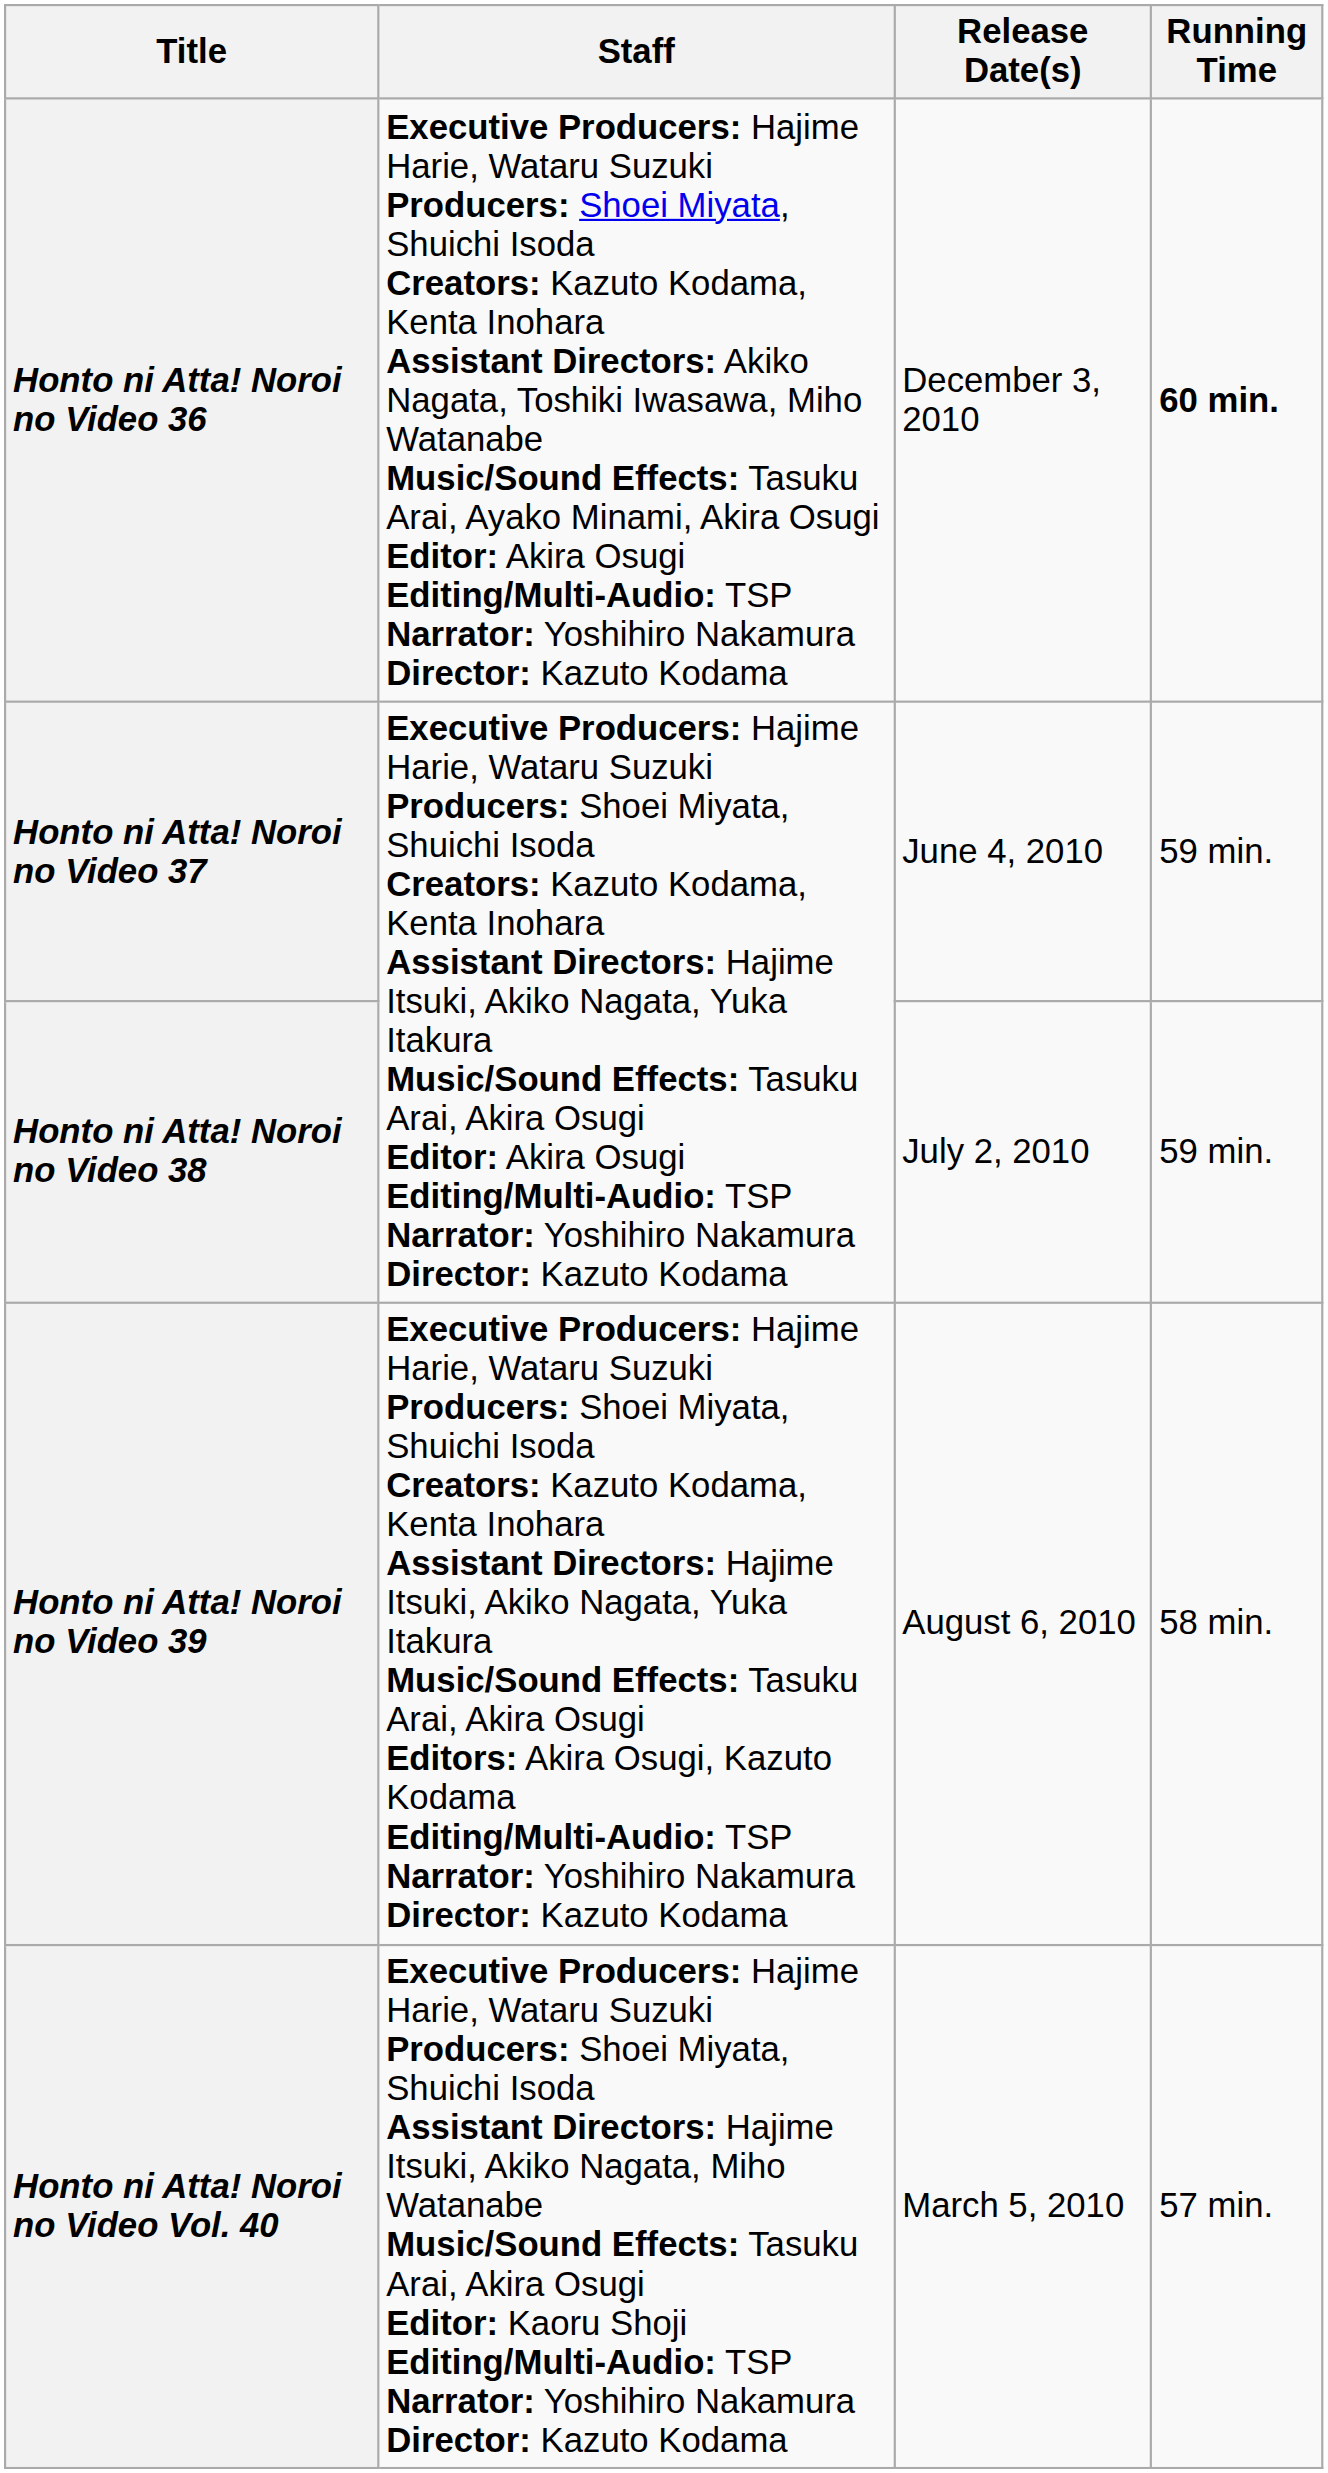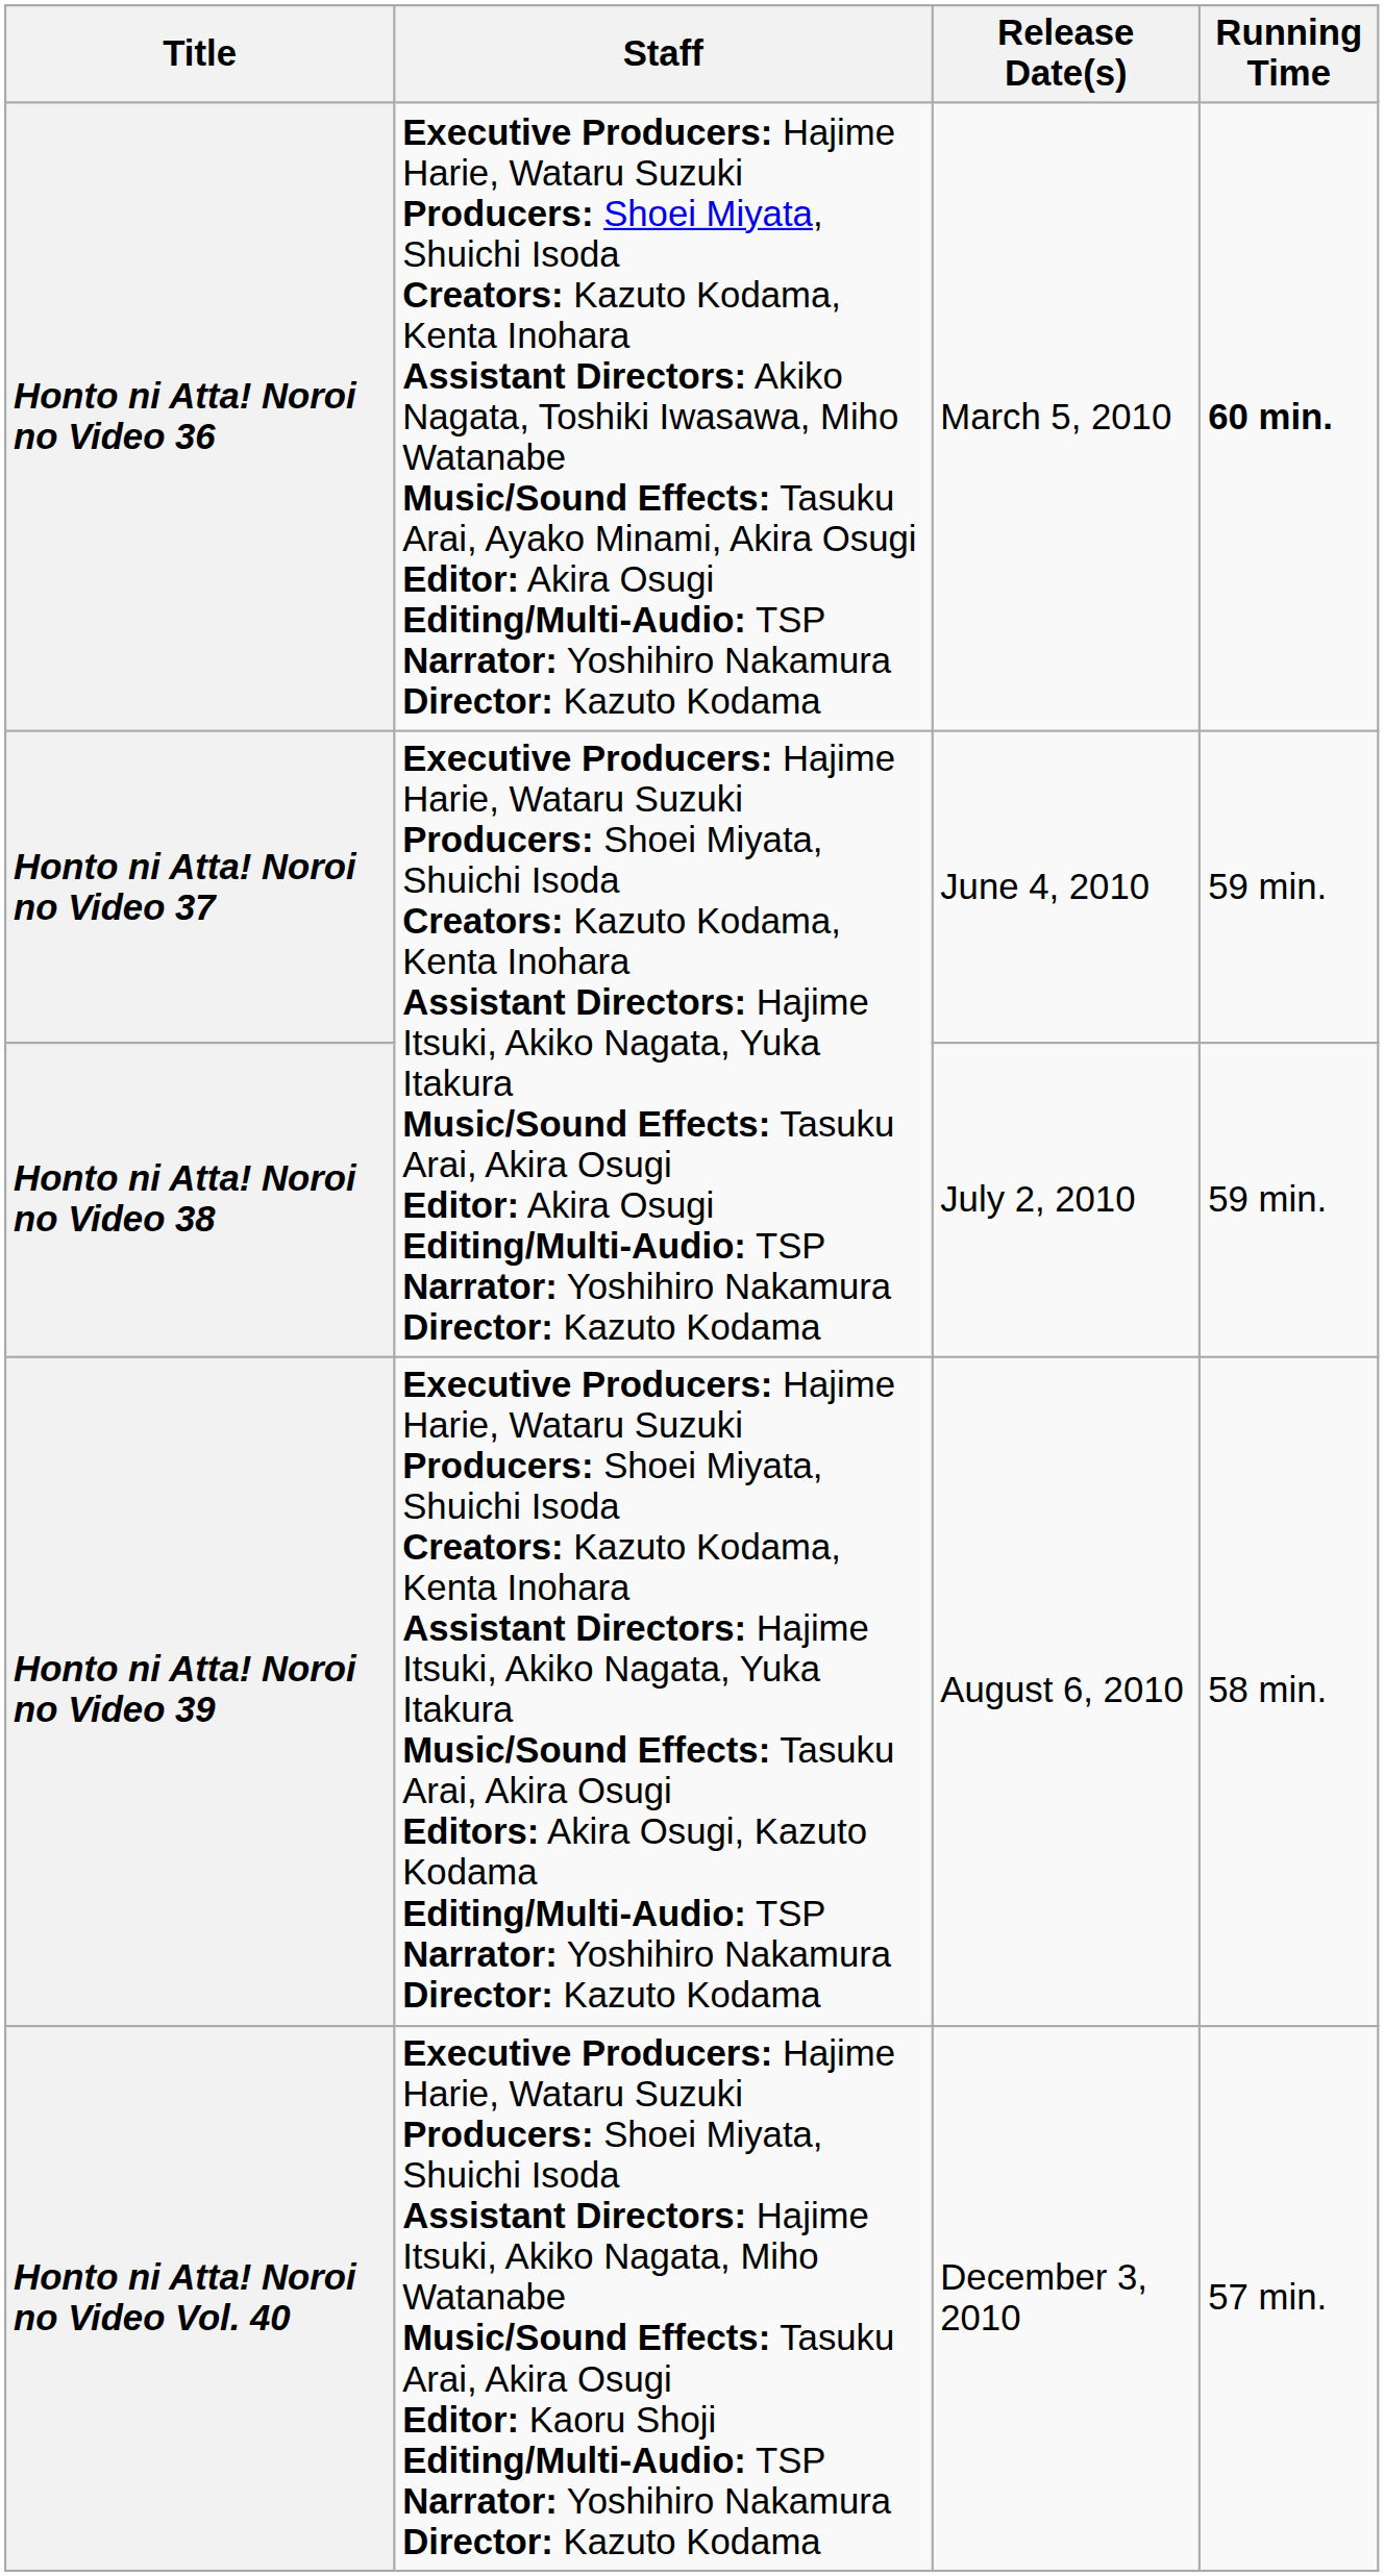Honto ni Atta! Noroi no Video 36 | Release Date(s): December 3, 2010 -> March 5, 2010
Honto ni Atta! Noroi no Video Vol. 40 | Release Date(s): March 5, 2010 -> December 3, 2010
